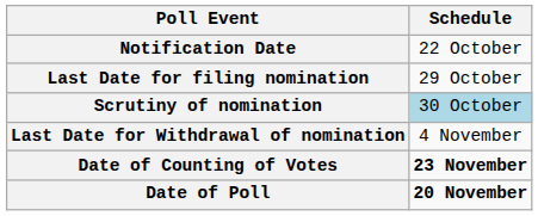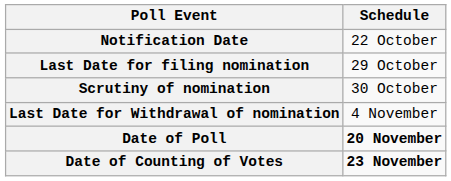Scrutiny of nomination | Schedule: lightblue background -> no background
rows swapped: Date of Poll <-> Date of Counting of Votes
